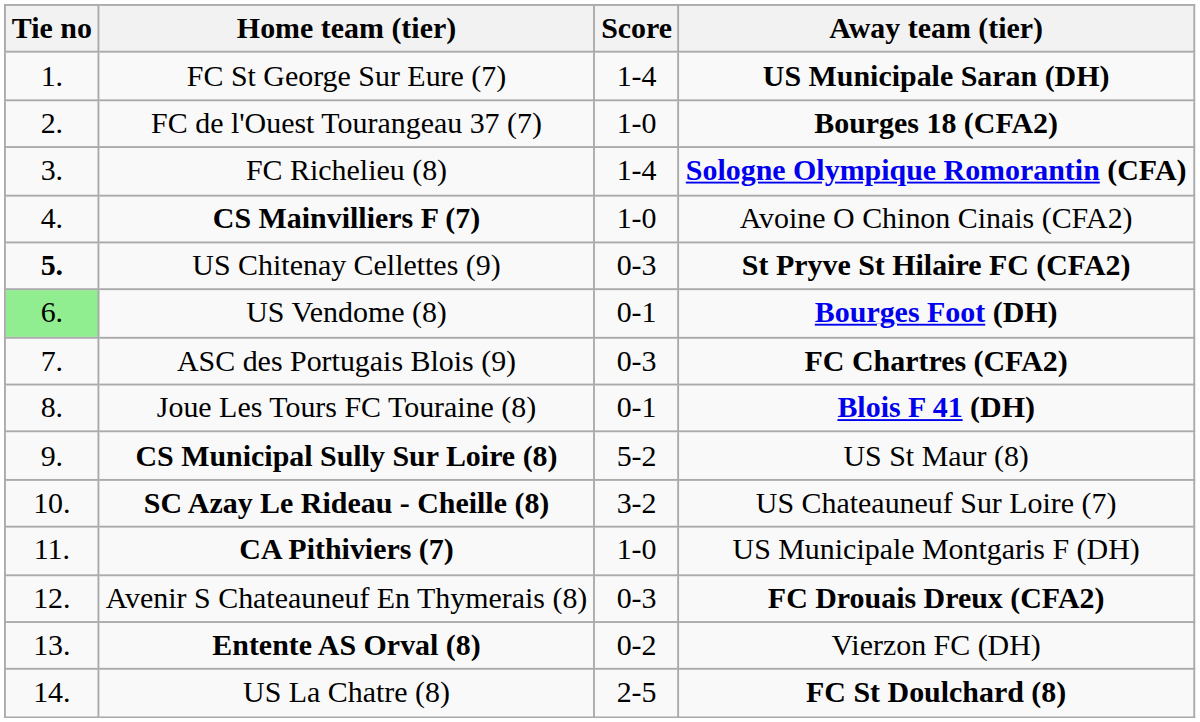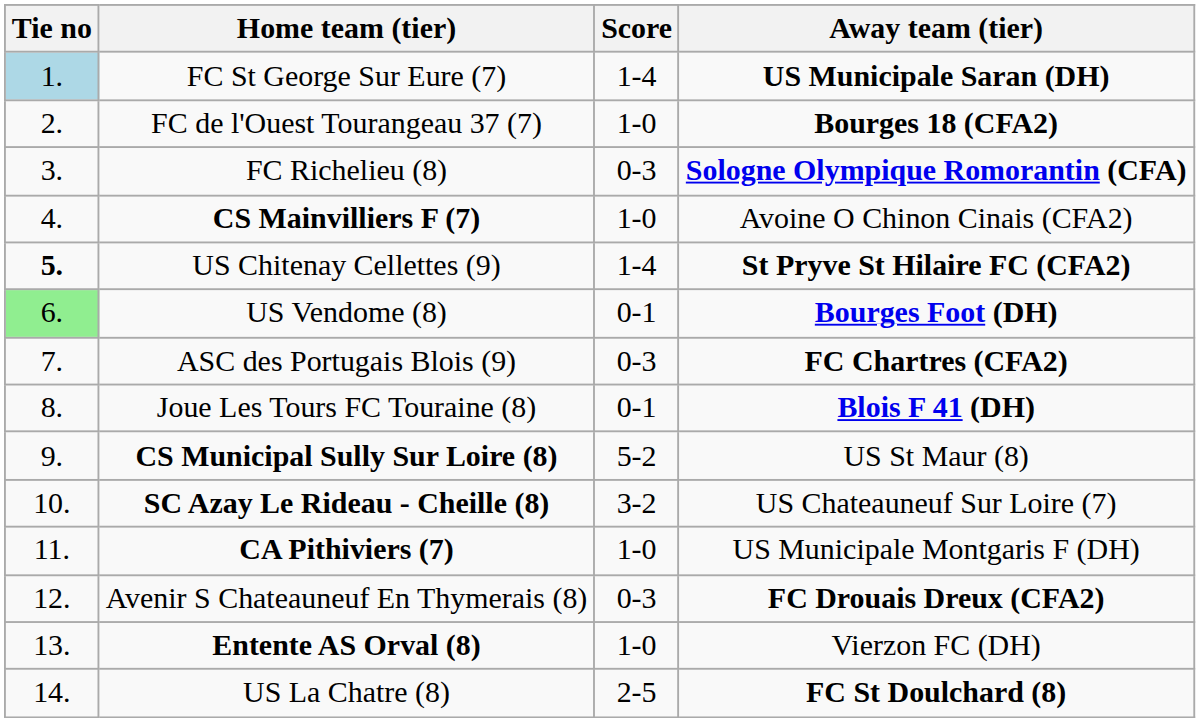FC St George Sur Eure (7) | Tie no: no background -> lightblue background
FC Richelieu (8) | Score: 1-4 -> 0-3
US Chitenay Cellettes (9) | Score: 0-3 -> 1-4
Entente AS Orval (8) | Score: 0-2 -> 1-0
